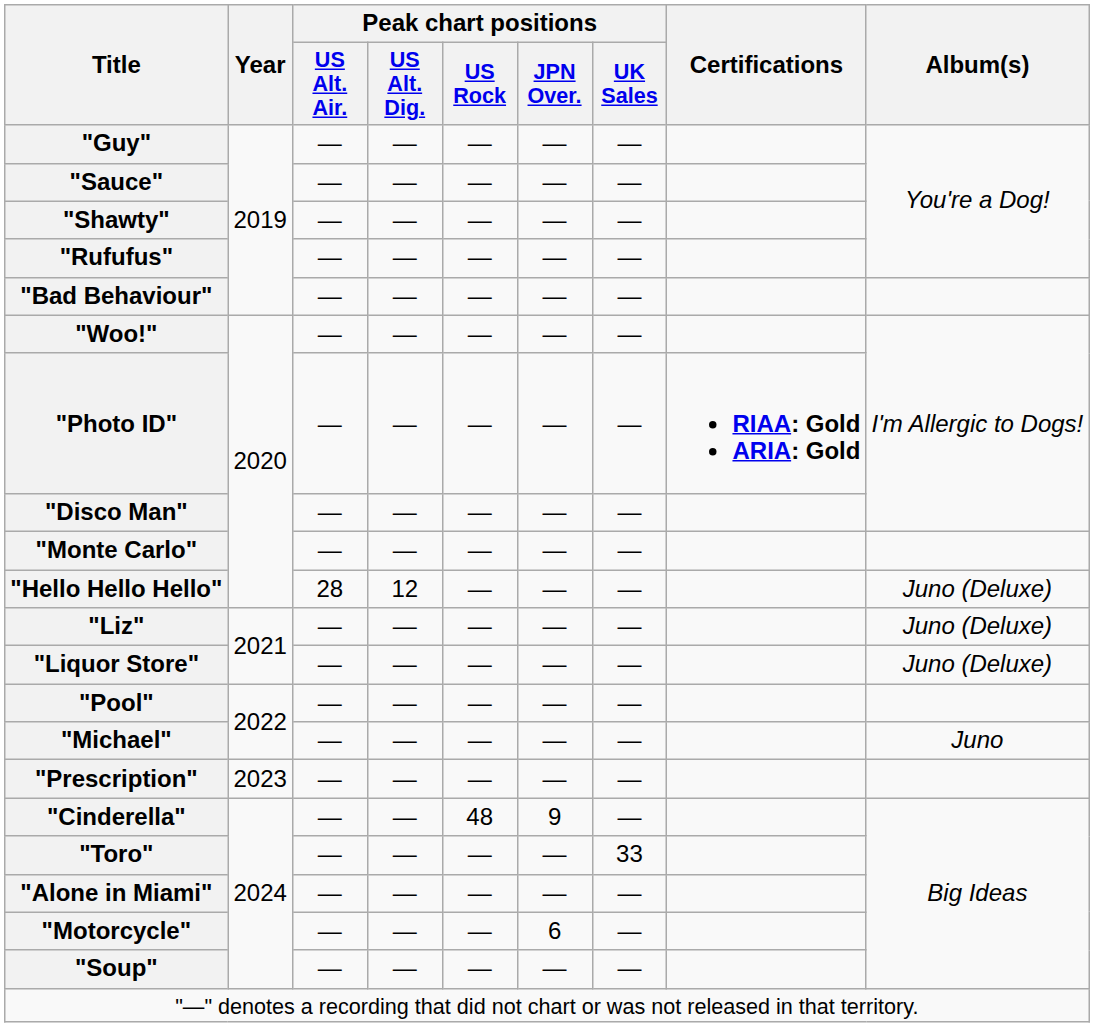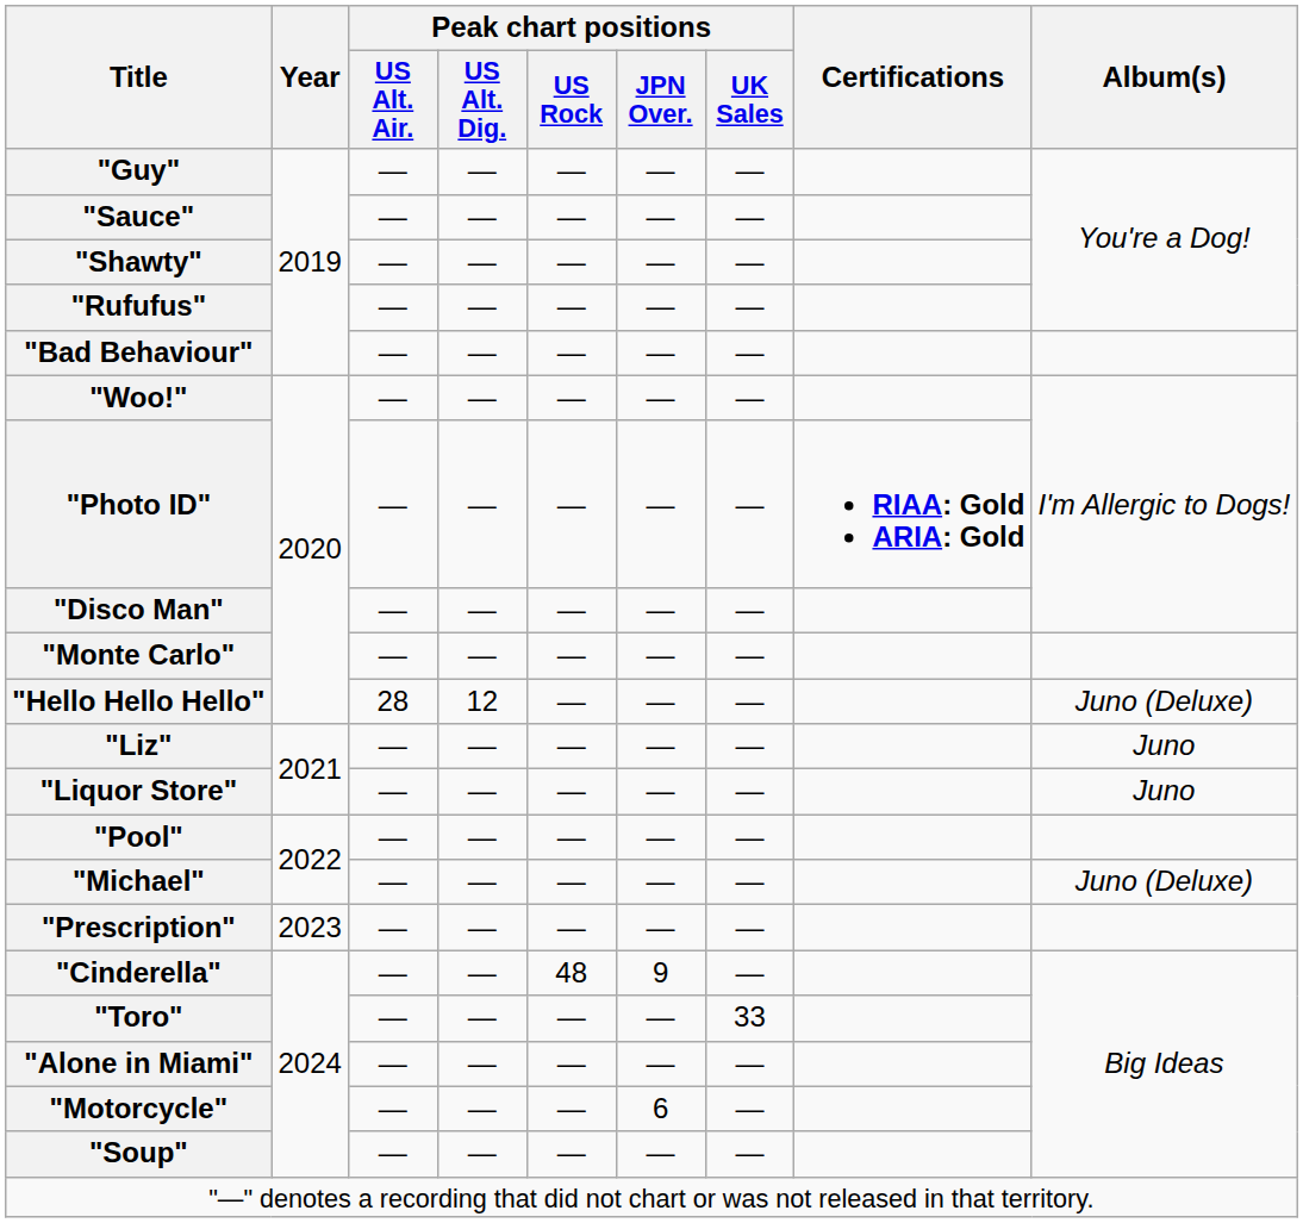"Liz" | Album(s): Juno (Deluxe) -> Juno
"Liquor Store" | Album(s): Juno (Deluxe) -> Juno
"Michael" | Album(s): Juno -> Juno (Deluxe)
